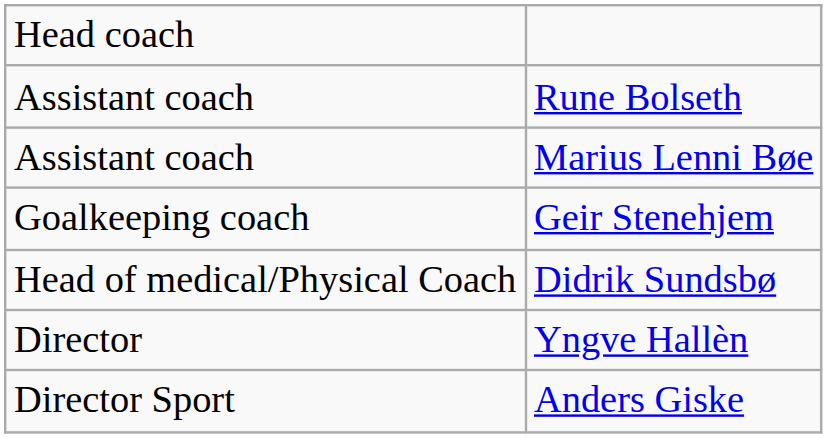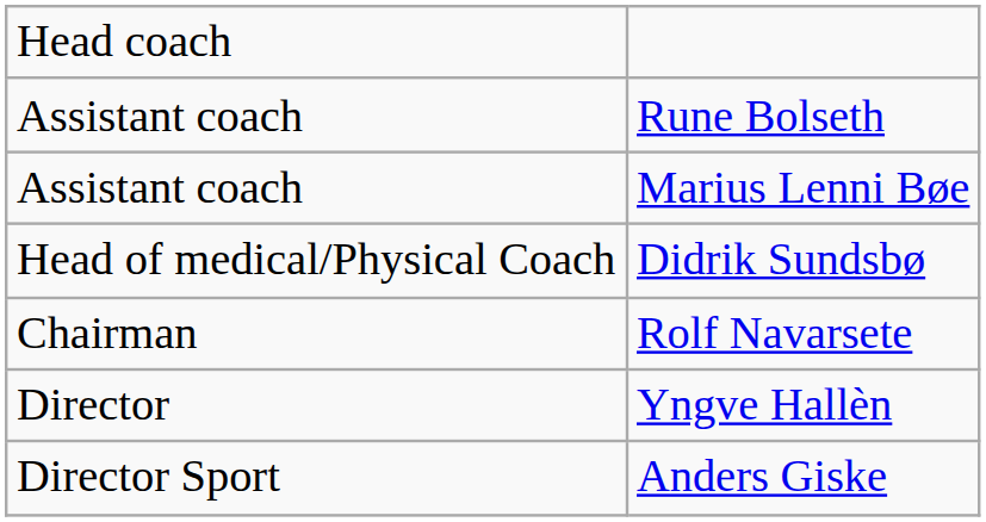- row: Goalkeeping coach | Geir Stenehjem
+ row: Chairman | Rolf Navarsete
